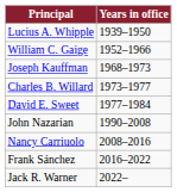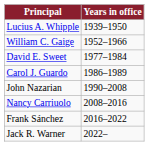- row: Joseph Kauffman | 1968–1973
- row: Charles B. Willard | 1973–1977
+ row: Carol J. Guardo | 1986–1989
